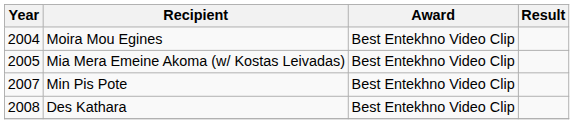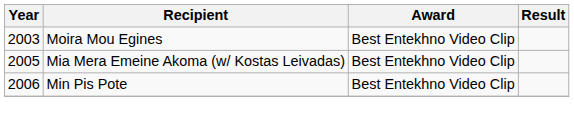Moira Mou Egines | Year: 2004 -> 2003
Min Pis Pote | Year: 2007 -> 2006
- row: 2008 | Des Kathara | Best Entekhno Video Clip
